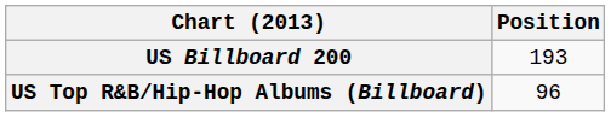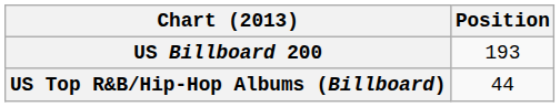US Top R&B/Hip-Hop Albums (Billboard) | Position: 96 -> 44
